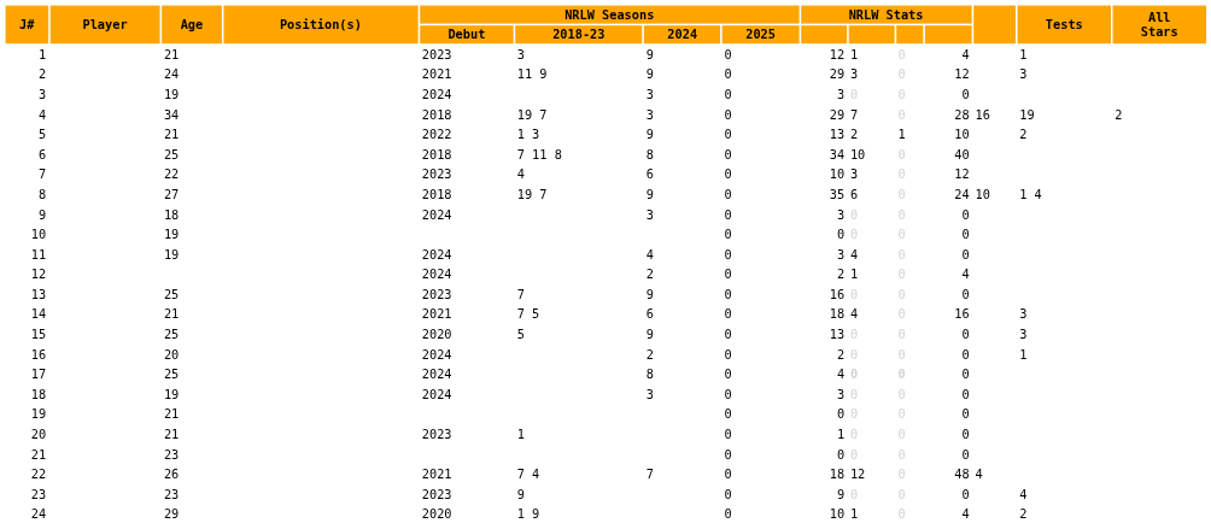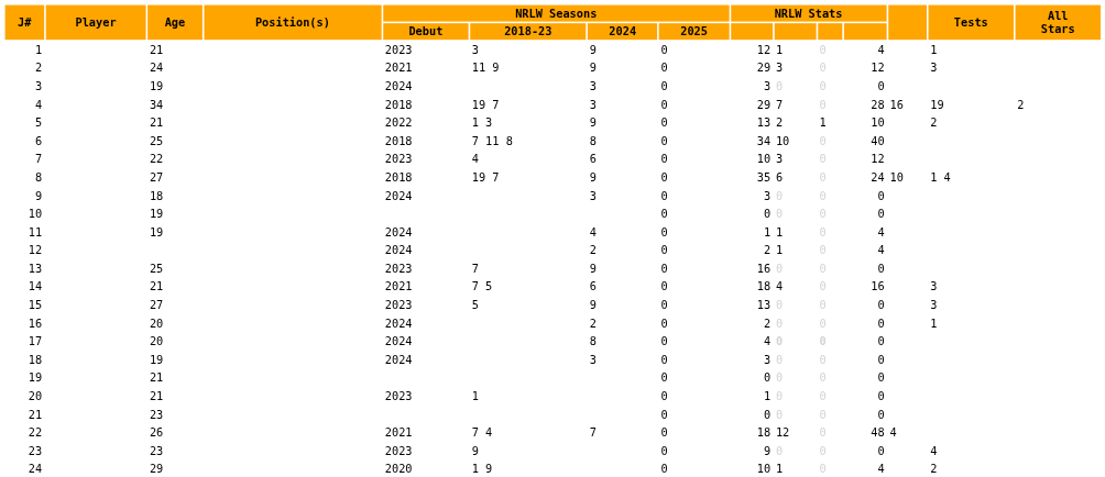11 | column 9: 3 -> 1
11 | column 10: 4 -> 1
11 | column 12: 0 -> 4
15 | Age: 25 -> 27
15 | NRLW Seasons / Debut: 2020 -> 2023
17 | Age: 25 -> 20
